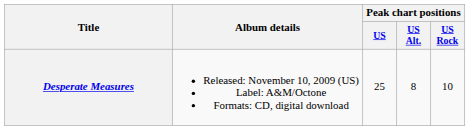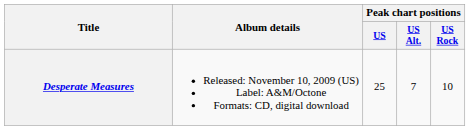Desperate Measures | Peak chart positions / US Alt.: 8 -> 7
